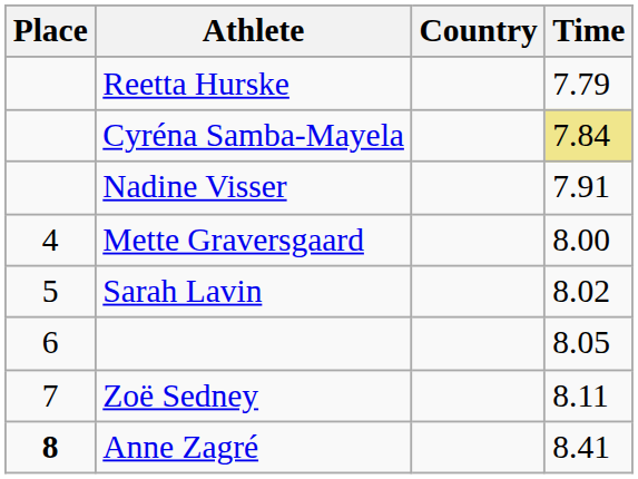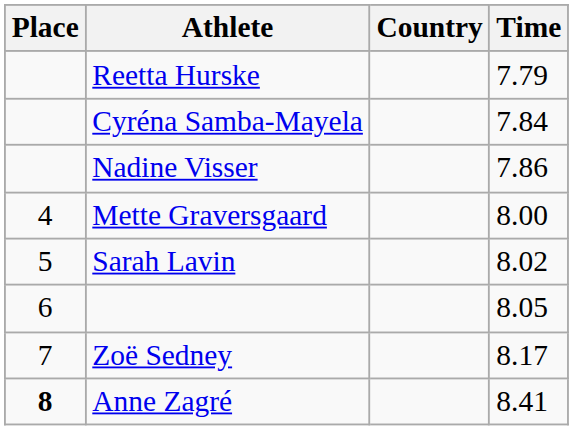Cyréna Samba-Mayela | Time: khaki background -> no background
Nadine Visser | Time: 7.91 -> 7.86
Zoë Sedney | Time: 8.11 -> 8.17
